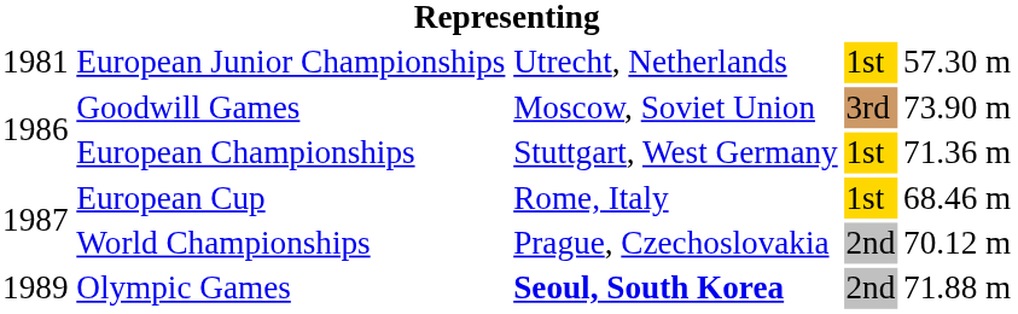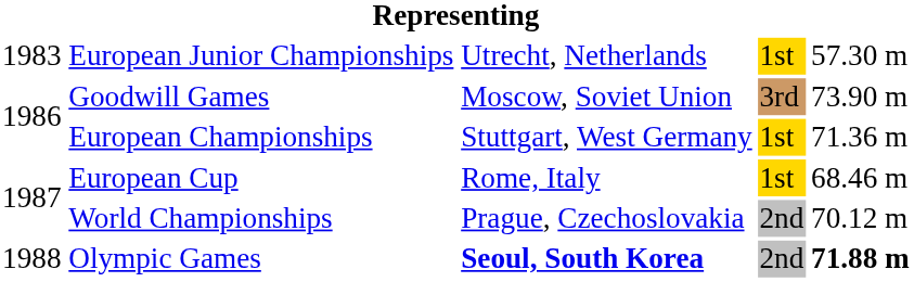European Junior Championships | column 1: 1981 -> 1983
Olympic Games | column 1: 1989 -> 1988
Olympic Games | column 5: normal -> bold
